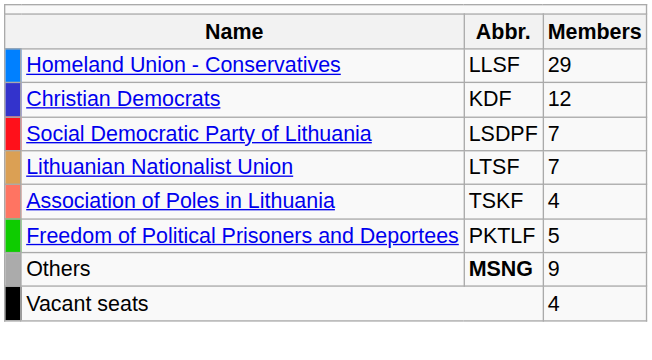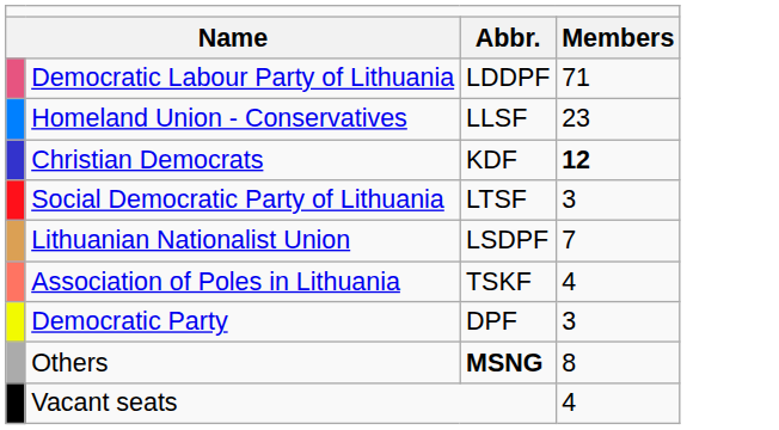+ row: Democratic Labour Party of Lithuania | LDDPF | 71
Homeland Union - Conservatives | column 4: 29 -> 23
Christian Democrats | column 4: normal -> bold
Social Democratic Party of Lithuania | column 3: LSDPF -> LTSF
Social Democratic Party of Lithuania | column 4: 7 -> 3
Lithuanian Nationalist Union | column 3: LTSF -> LSDPF
+ row: Democratic Party | DPF | 3
- row: Freedom of Political Prisoners and Deportees | PKTLF | 5
Others | column 4: 9 -> 8
